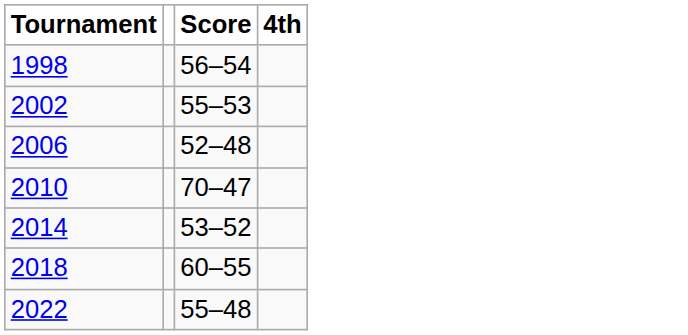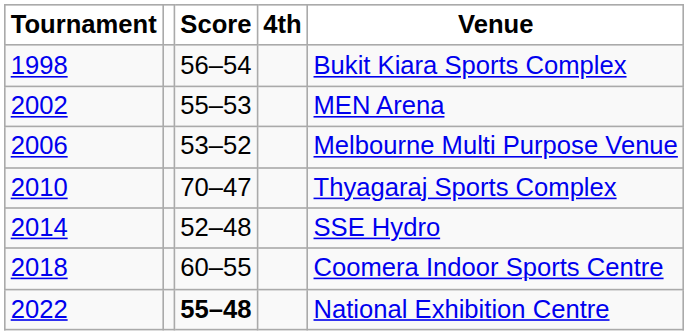+ column: Venue | Bukit Kiara Sports Complex | MEN Arena | Melbourne Multi Purpose Venue | Thyagaraj Sports Complex | SSE Hydro | Coomera Indoor Sports Centre | National Exhibition Centre
2006 | Score: 52–48 -> 53–52
2014 | Score: 53–52 -> 52–48
2022 | Score: normal -> bold
